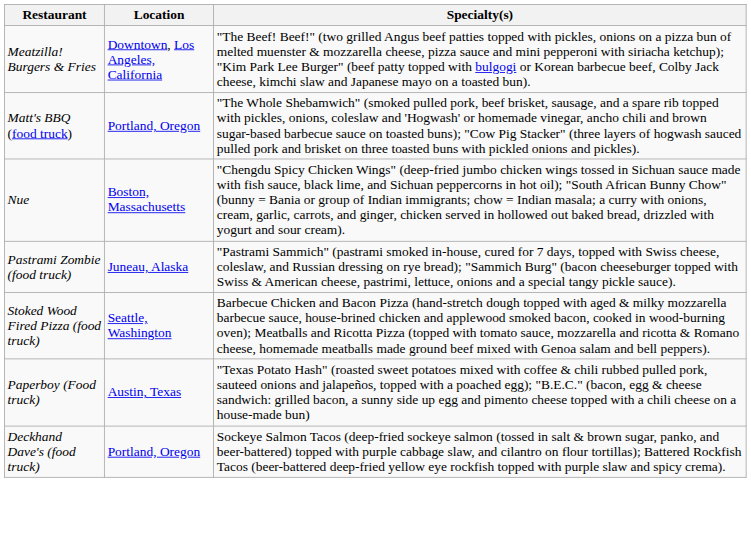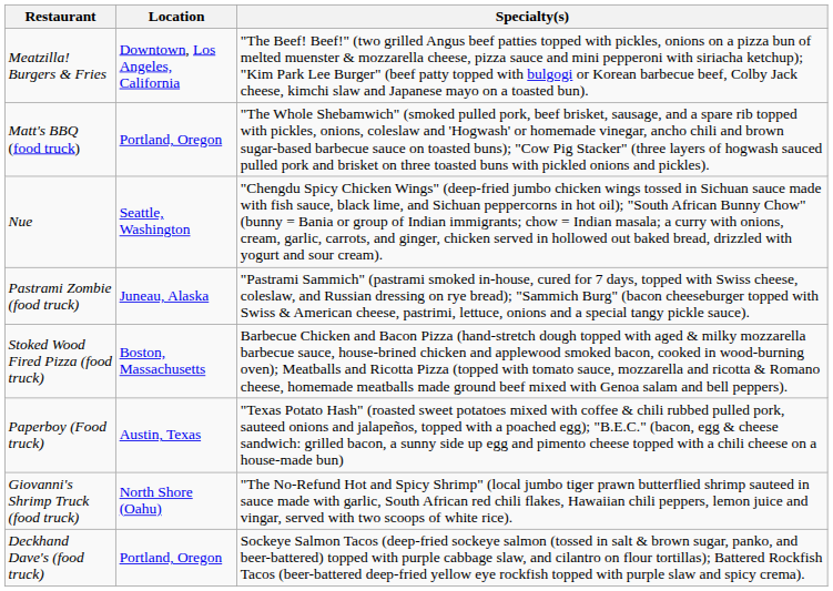Nue | Location: Boston, Massachusetts -> Seattle, Washington
Stoked Wood Fired Pizza (food truck) | Location: Seattle, Washington -> Boston, Massachusetts
+ row: Giovanni's Shrimp Truck (food truck) | North Shore (Oahu) | "The No-Refund Hot and Spicy Shrimp" (local jumbo tiger prawn butterflied shrimp sauteed in sauce made with garlic, South African red chili flakes, Hawaiian chili peppers, lemon juice and vingar, served with two scoops of white rice).
